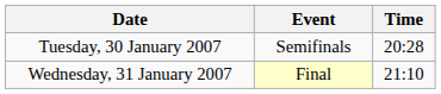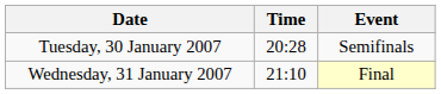columns swapped: Time <-> Event
